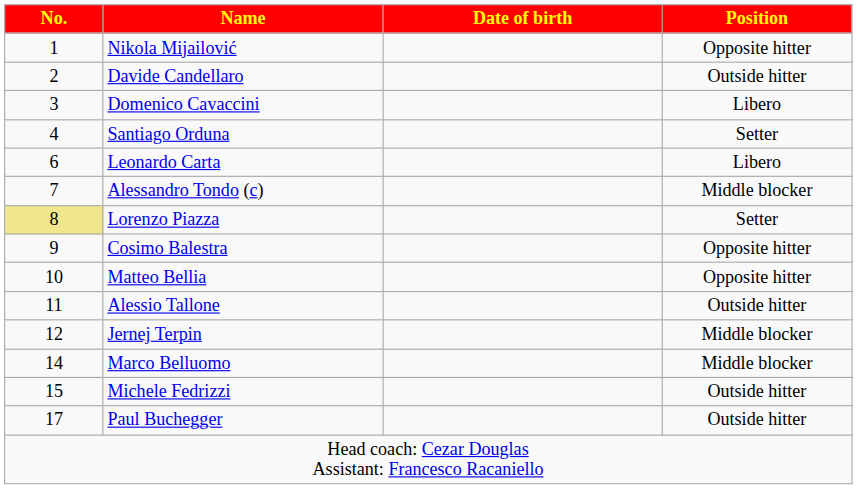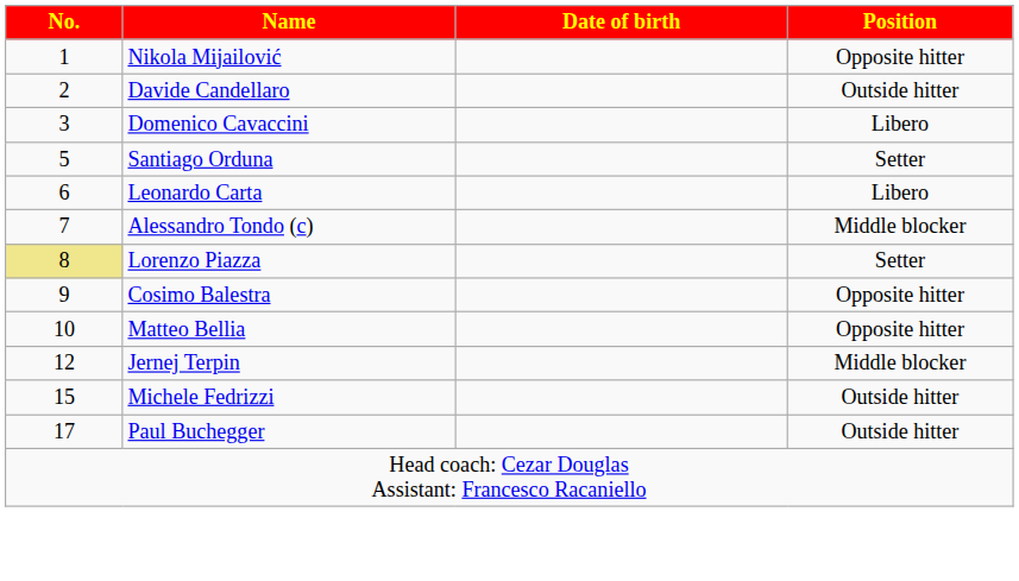Santiago Orduna | No.: 4 -> 5
- row: 11 | Alessio Tallone | Outside hitter
- row: 14 | Marco Belluomo | Middle blocker
